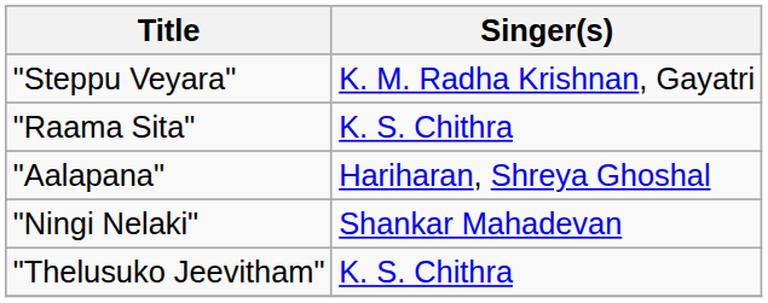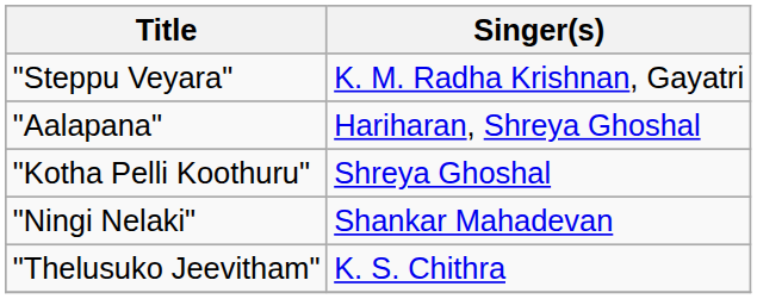- row: "Raama Sita" | K. S. Chithra
+ row: "Kotha Pelli Koothuru" | Shreya Ghoshal
